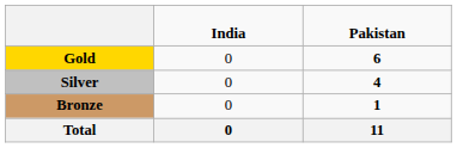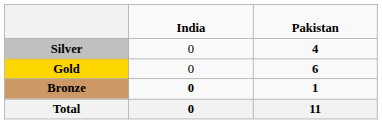rows swapped: Gold <-> Silver
Bronze | column 2: normal -> bold
